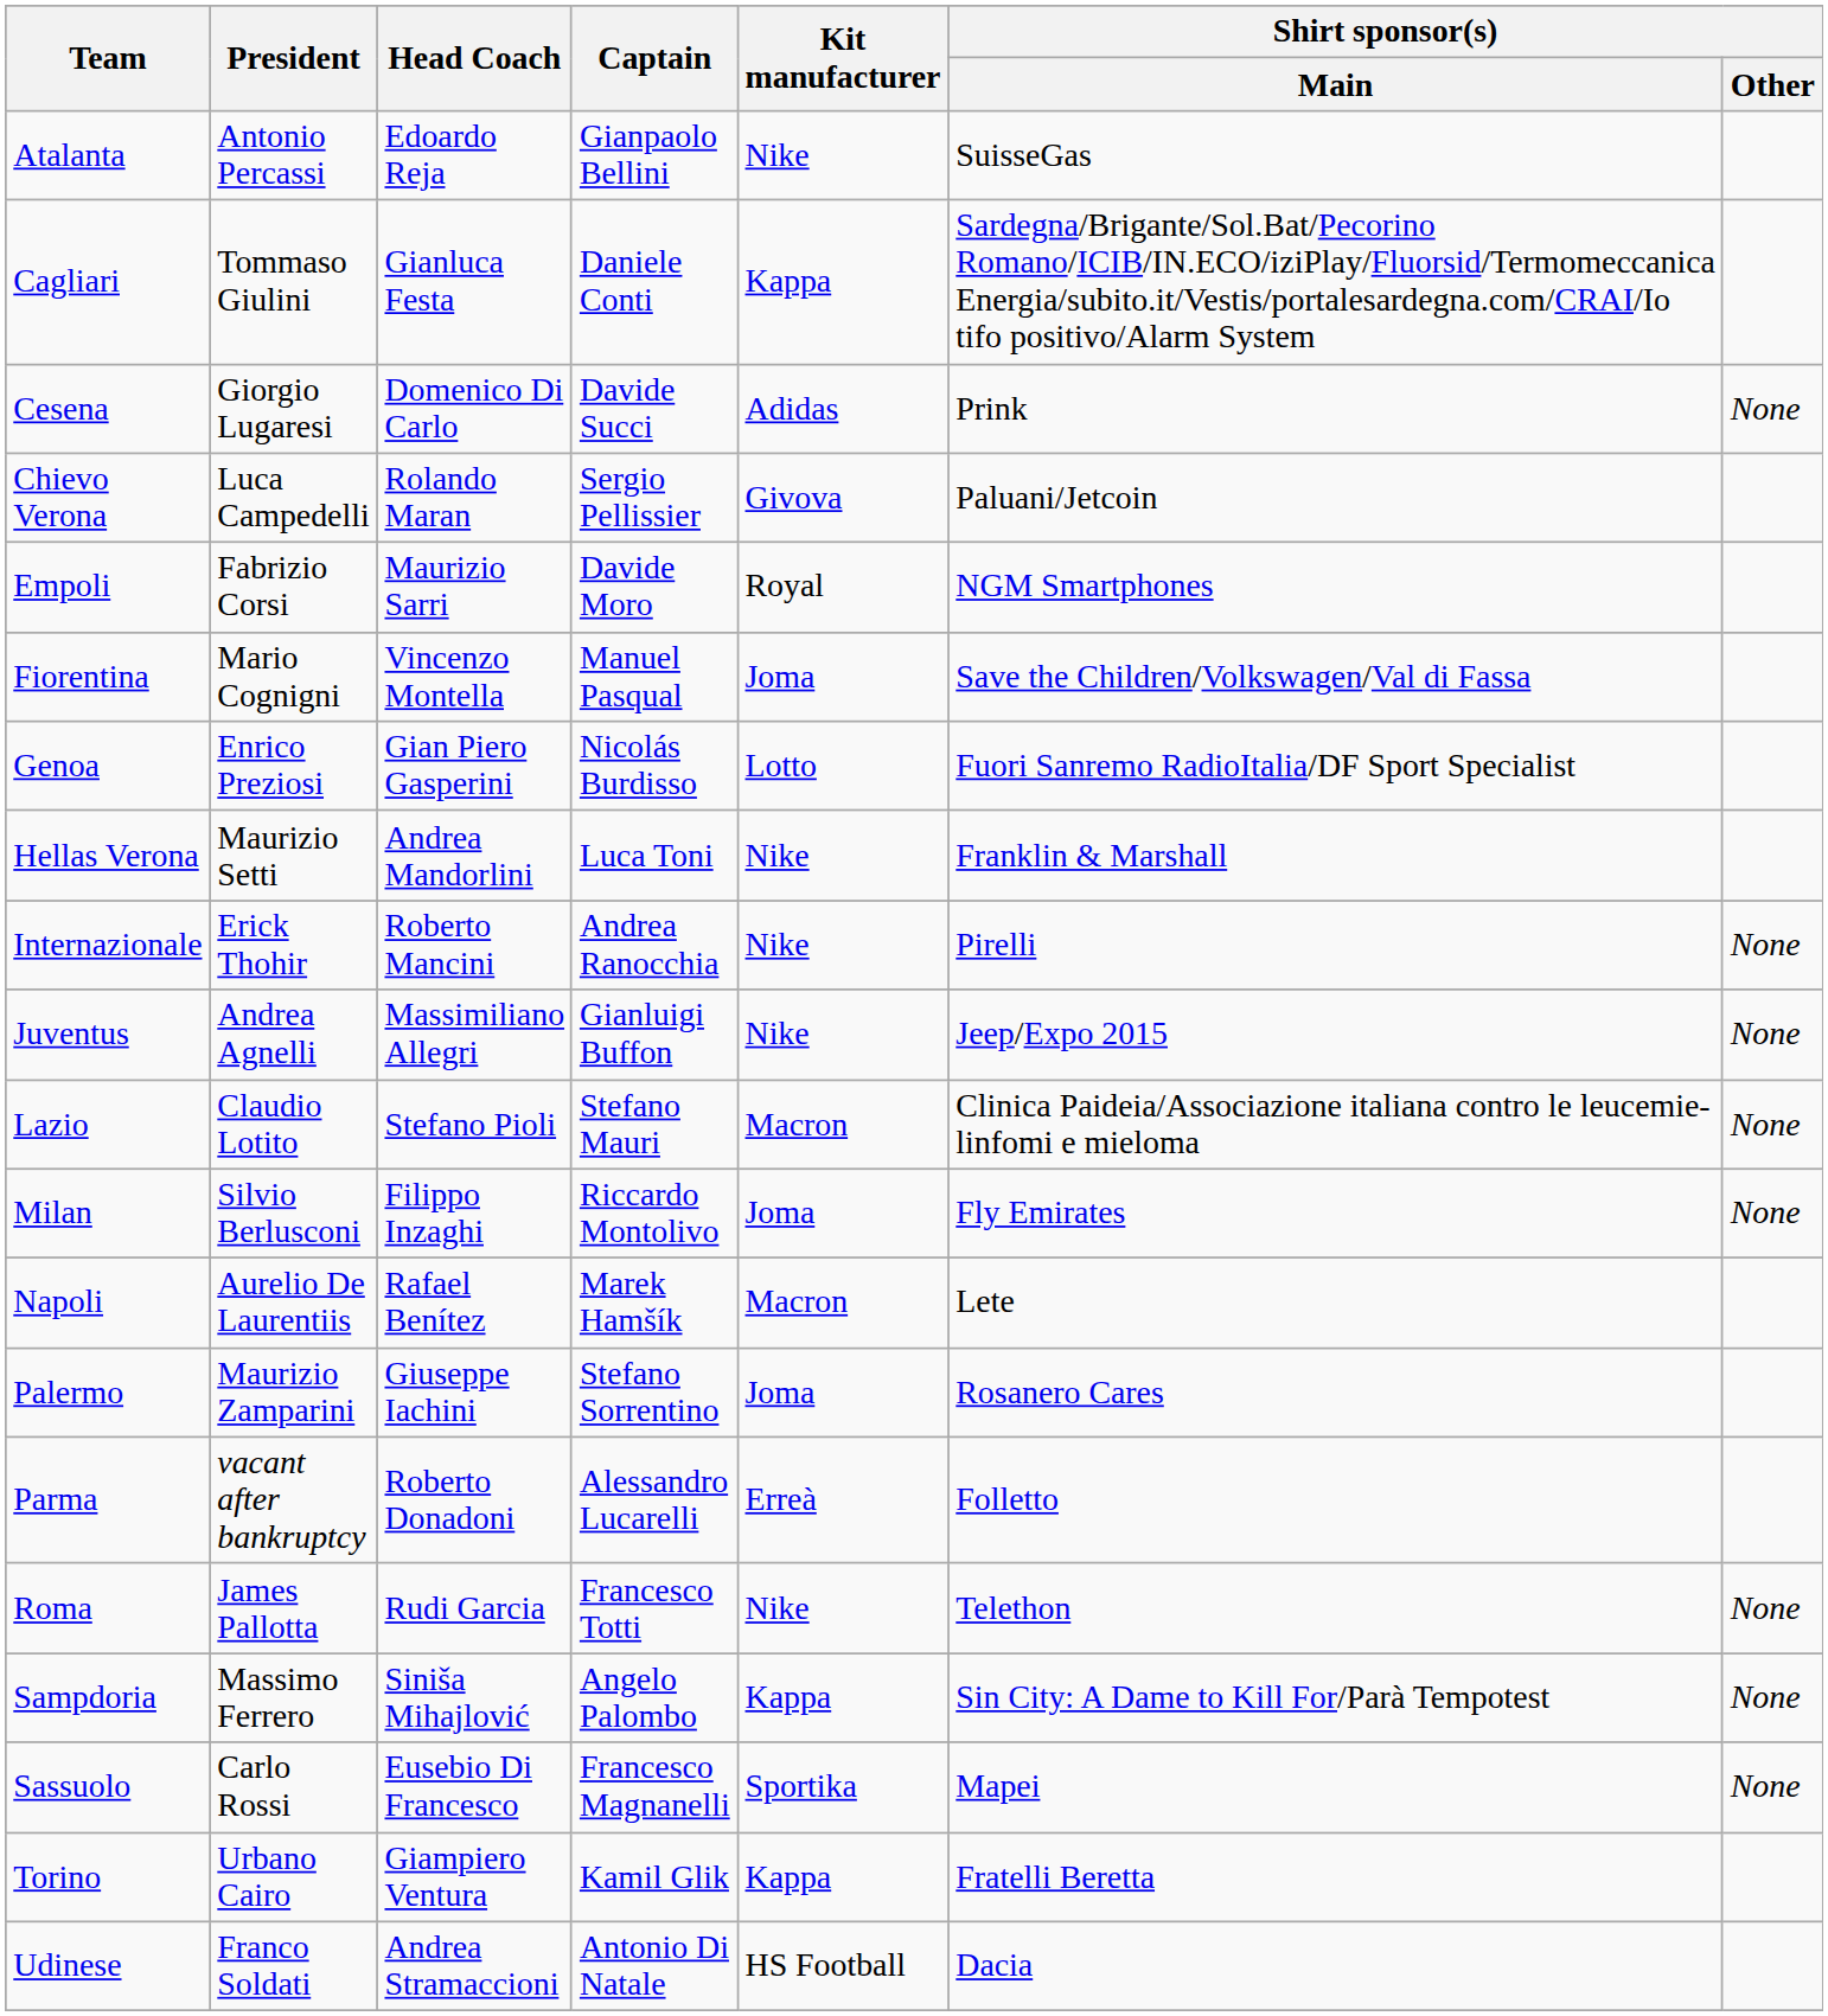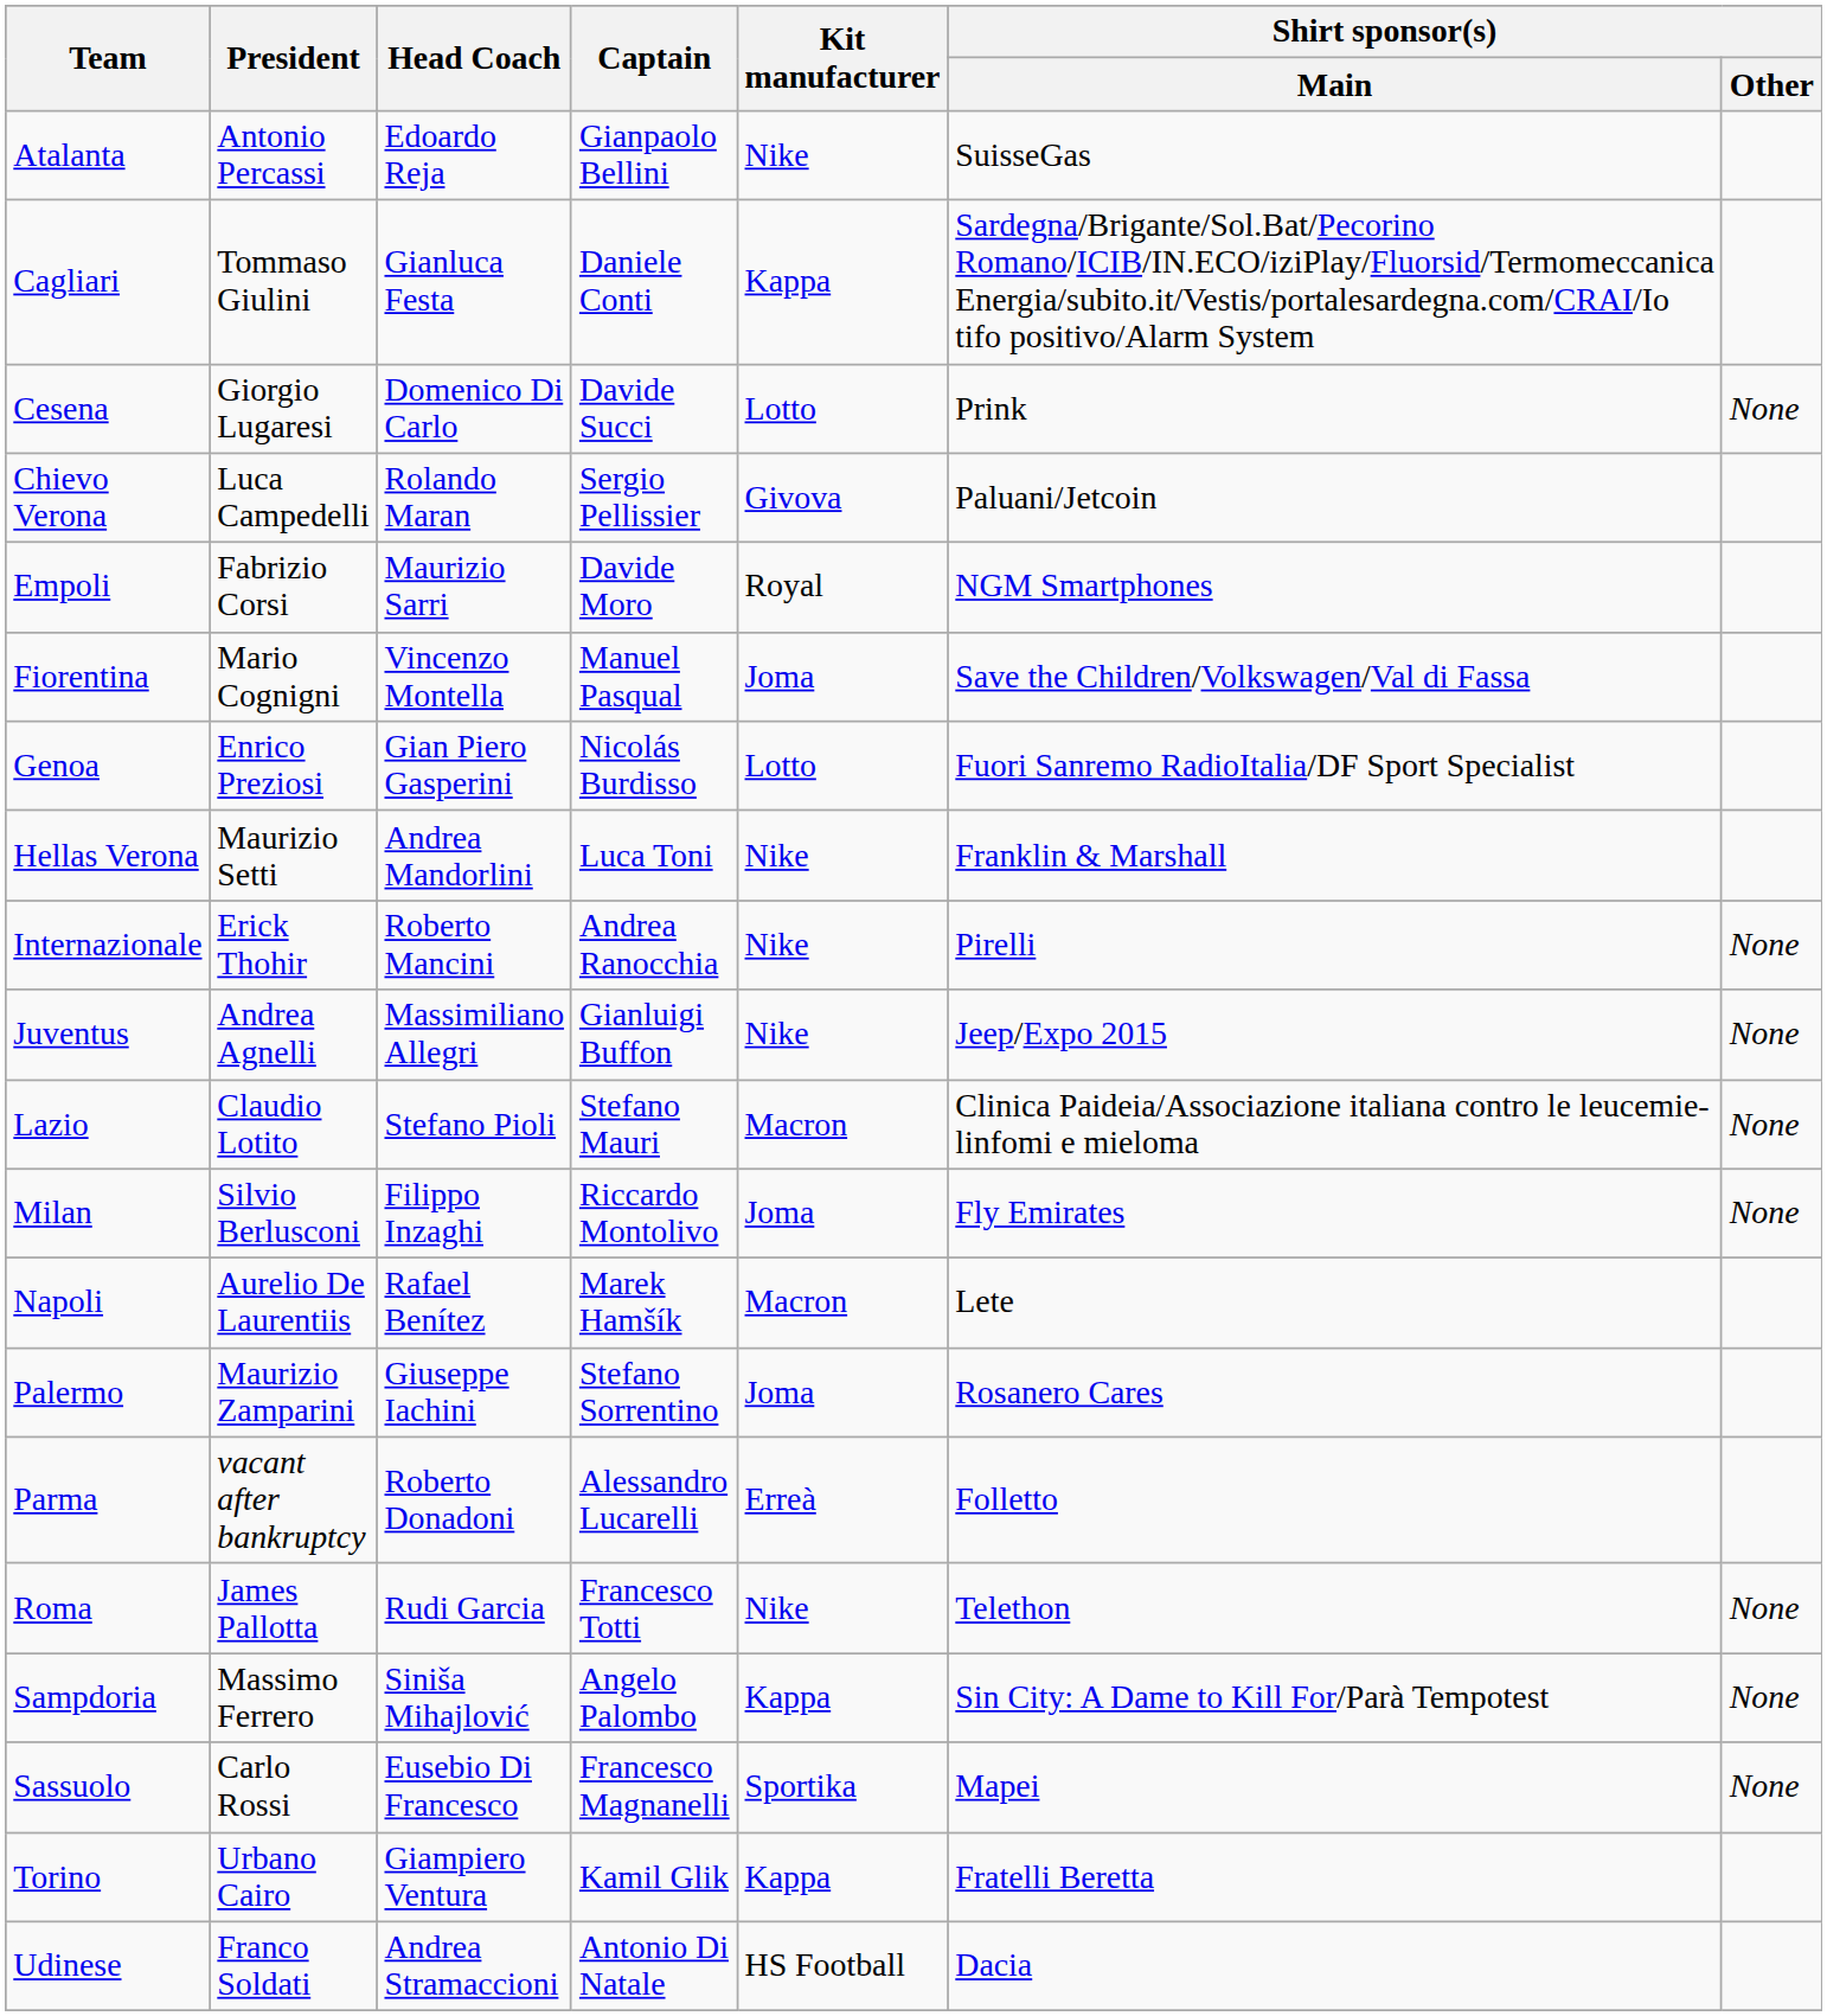Cesena | Kit manufacturer: Adidas -> Lotto
